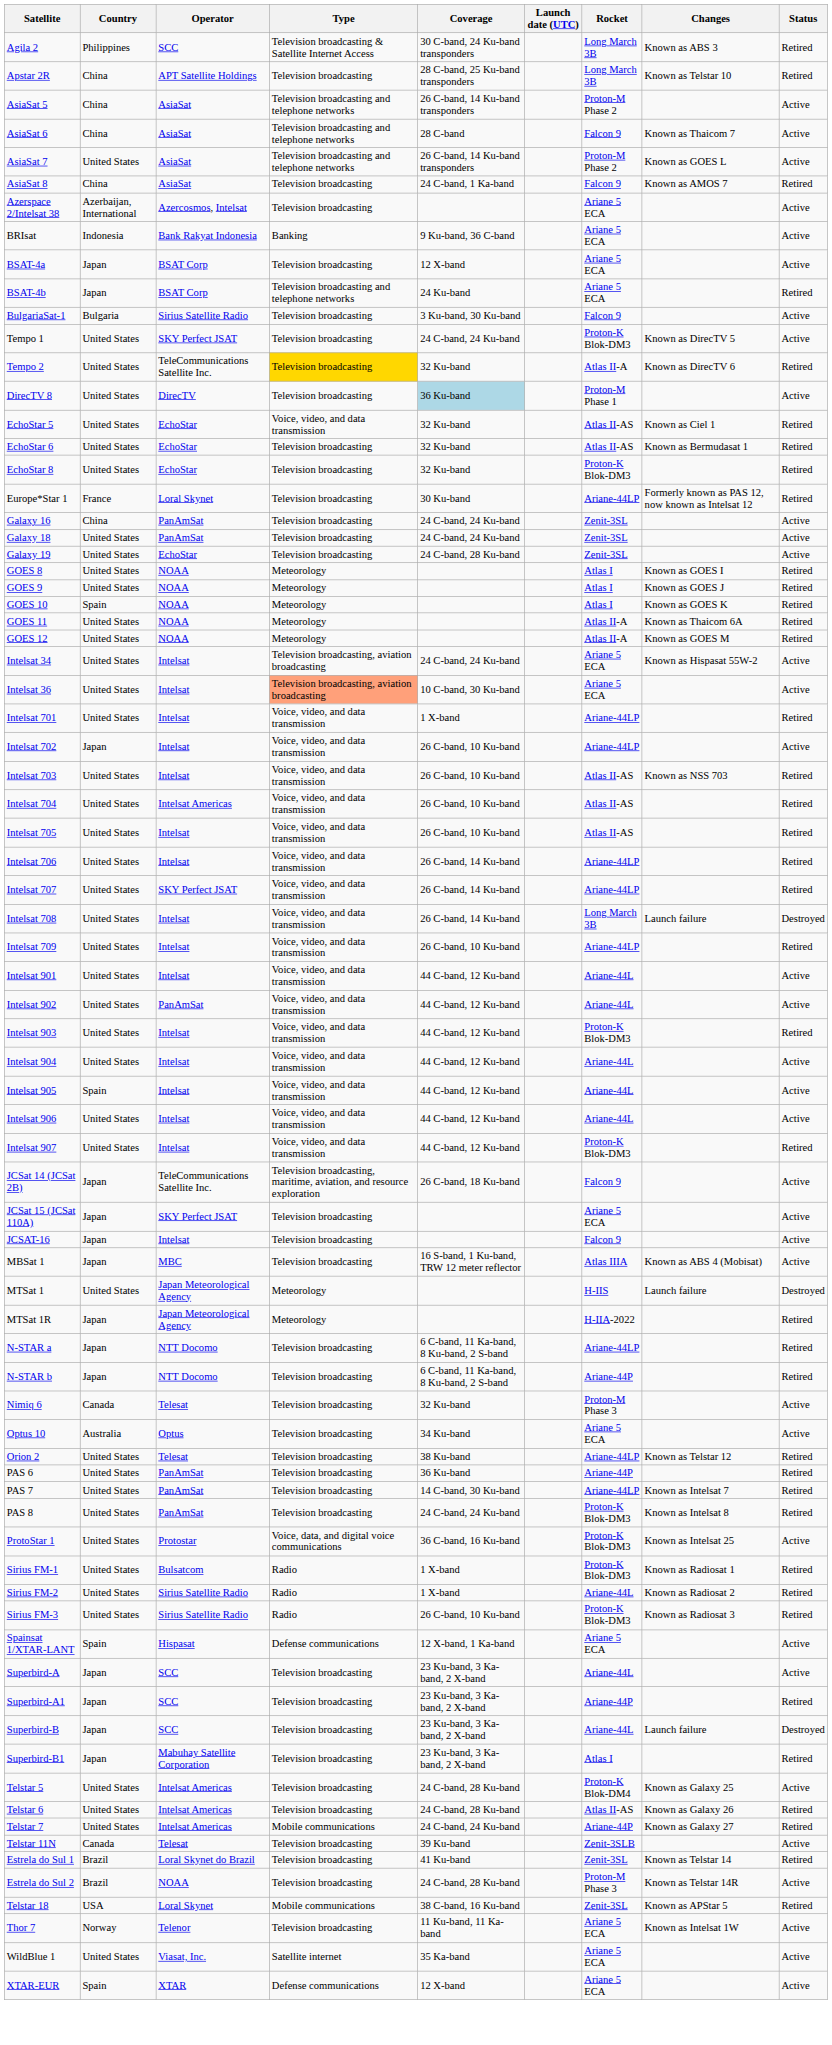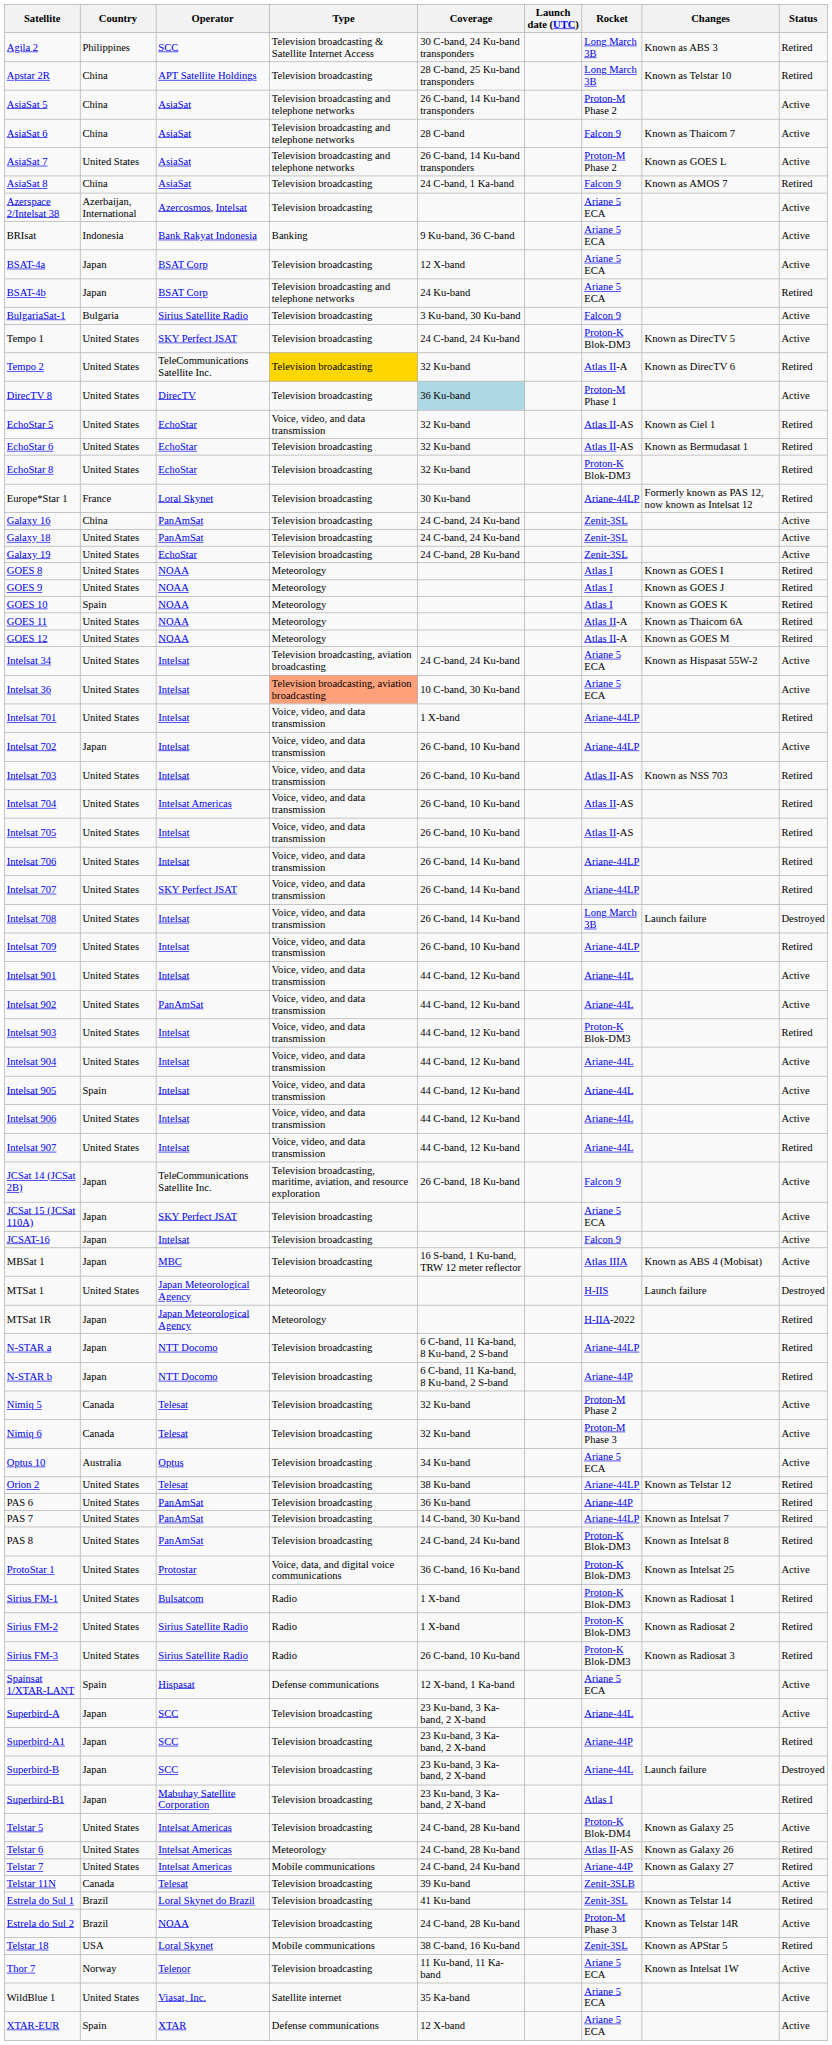Intelsat 907 | Rocket: Proton-K Blok-DM3 -> Ariane-44L
+ row: Nimiq 5 | Canada | Telesat | Television broadcasting | 32 Ku-band | Proton-M Phase 2 | Active
Sirius FM-2 | Rocket: Ariane-44L -> Proton-K Blok-DM3
Telstar 6 | Type: Television broadcasting -> Meteorology
